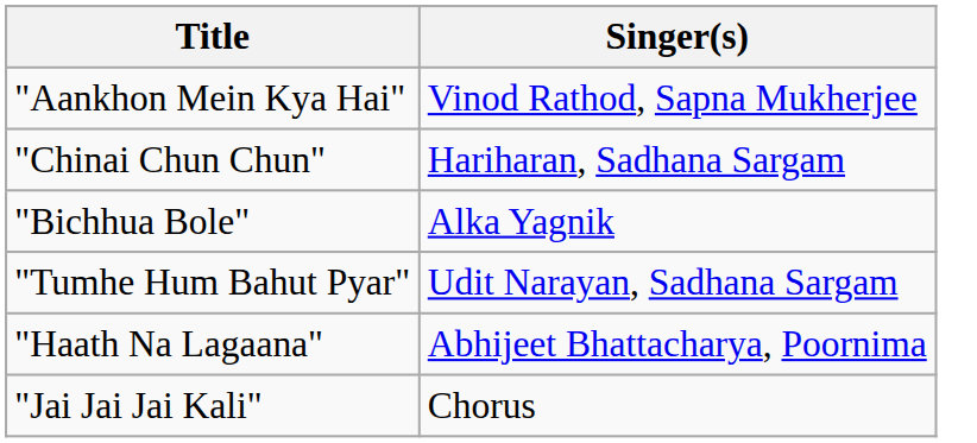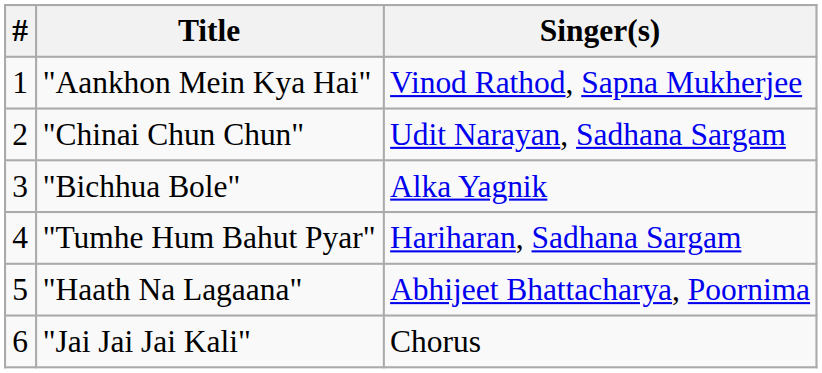+ column: # | 1 | 2 | 3 | 4 | 5 | 6
"Chinai Chun Chun" | Singer(s): Hariharan, Sadhana Sargam -> Udit Narayan, Sadhana Sargam
"Tumhe Hum Bahut Pyar" | Singer(s): Udit Narayan, Sadhana Sargam -> Hariharan, Sadhana Sargam
